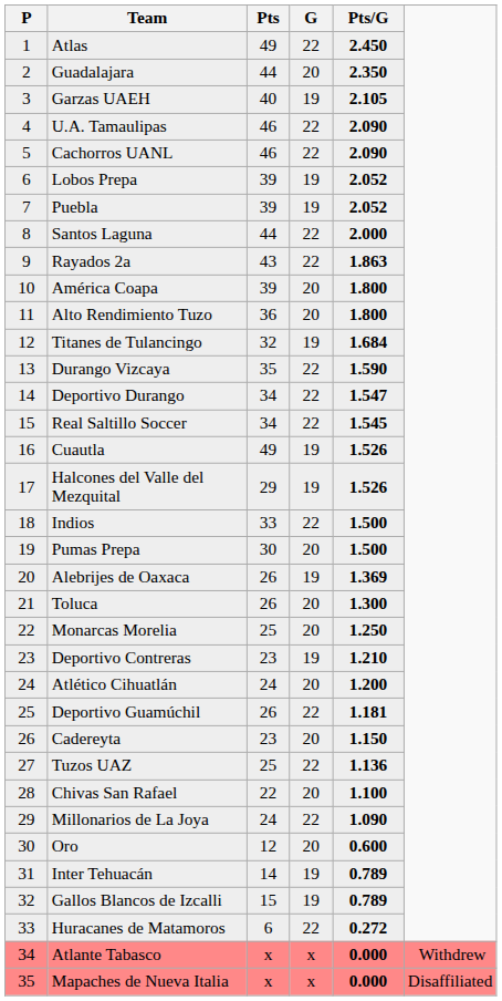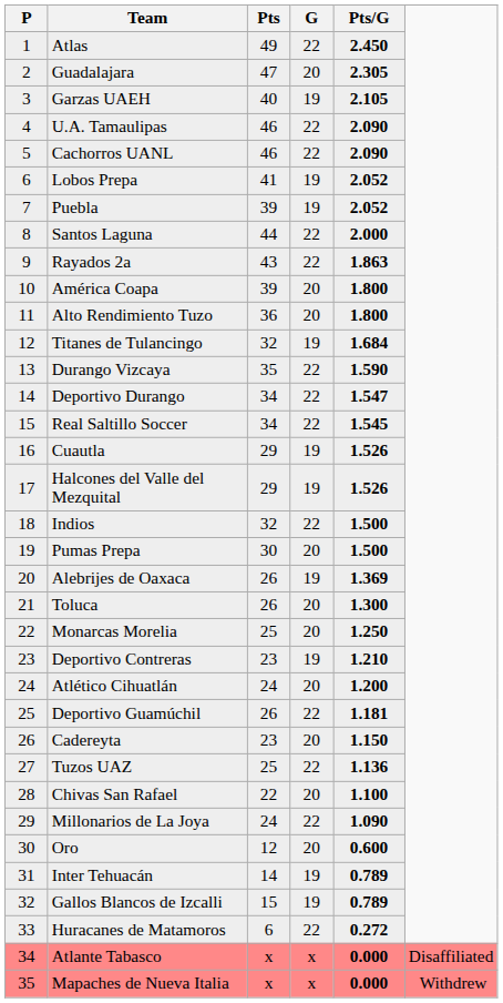Guadalajara | Pts: 44 -> 47
Guadalajara | Pts/G: 2.350 -> 2.305
Lobos Prepa | Pts: 39 -> 41
Cuautla | Pts: 49 -> 29
Indios | Pts: 33 -> 32
Atlante Tabasco | column 6: Withdrew -> Disaffiliated
Mapaches de Nueva Italia | column 6: Disaffiliated -> Withdrew
